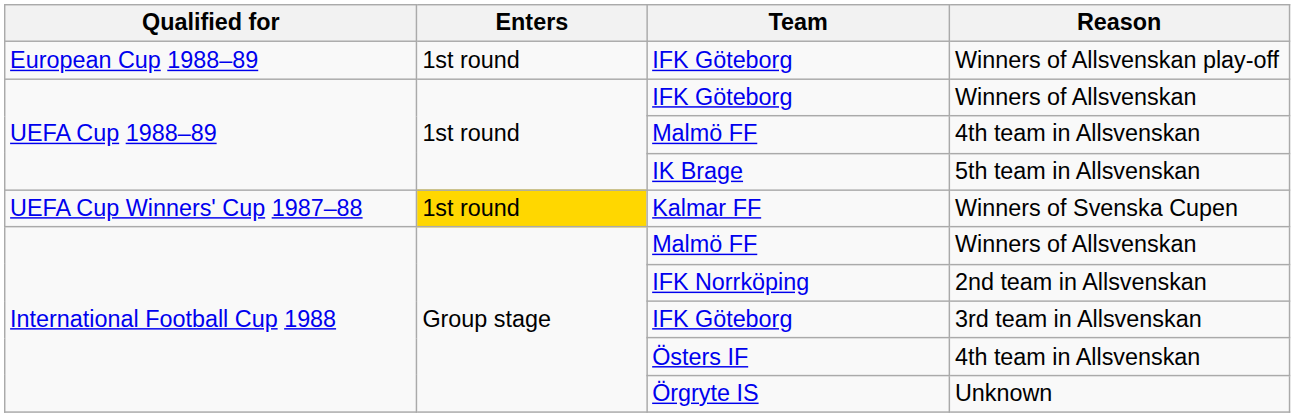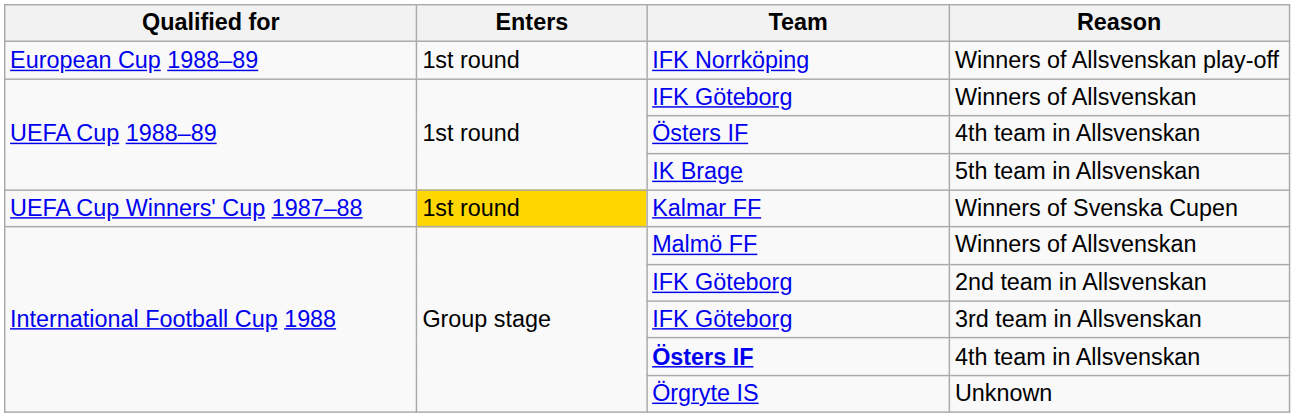Winners of Allsvenskan play-off | Team: IFK Göteborg -> IFK Norrköping
UEFA Cup 1988–89 / 4th team in Allsvenskan | Team: Malmö FF -> Östers IF
2nd team in Allsvenskan | Team: IFK Norrköping -> IFK Göteborg
International Football Cup 1988 / 4th team in Allsvenskan | Team: normal -> bold
